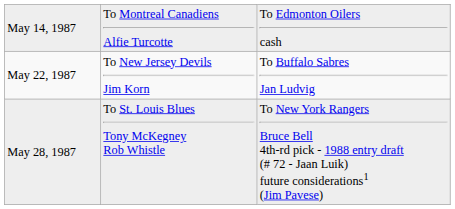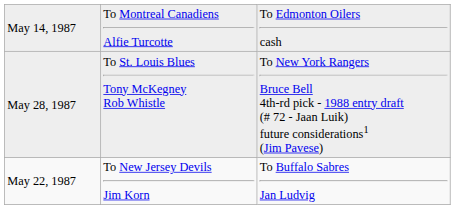rows swapped: May 22, 1987 <-> May 28, 1987
